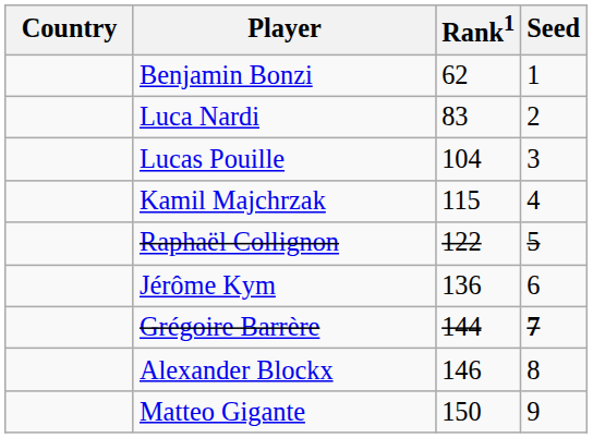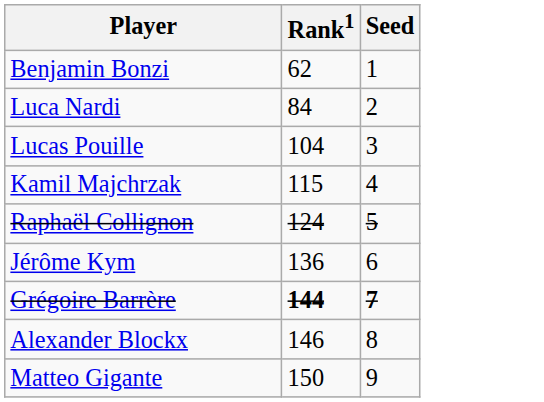- column: Country
Luca Nardi | Rank1: 83 -> 84
Raphaël Collignon | Rank1: 122 -> 124
Grégoire Barrère | Rank1: normal -> bold
